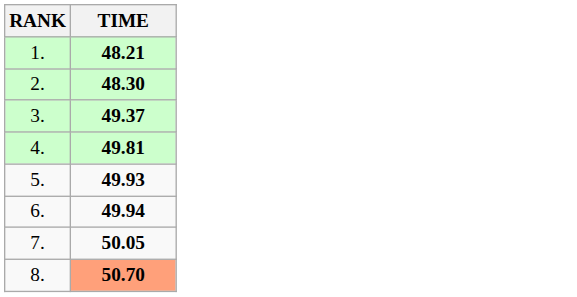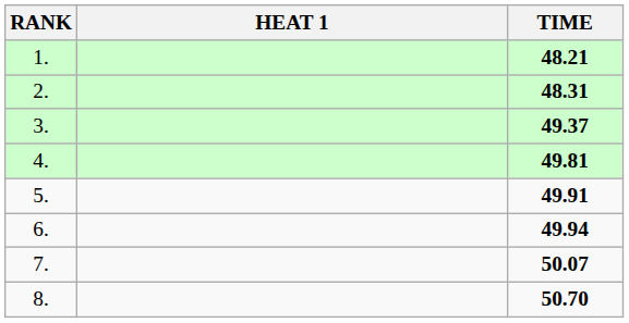+ column: HEAT 1
2. | TIME: 48.30 -> 48.31
5. | TIME: 49.93 -> 49.91
7. | TIME: 50.05 -> 50.07
8. | TIME: lightsalmon background -> no background
